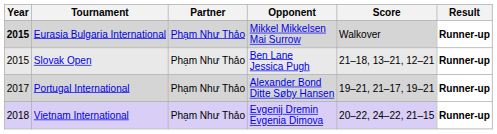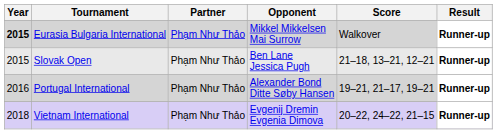Portugal International | Year: 2017 -> 2016
